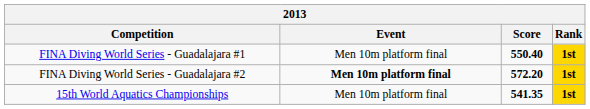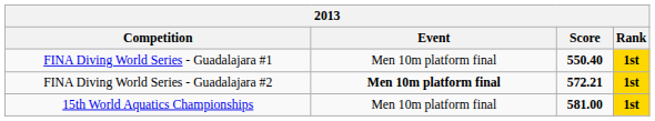FINA Diving World Series - Guadalajara #2 | Score: 572.20 -> 572.21
15th World Aquatics Championships | Score: 541.35 -> 581.00
